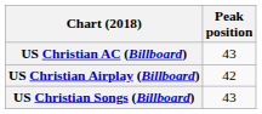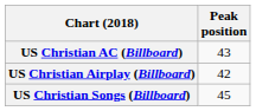US Christian Songs (Billboard) | Peak position: 43 -> 45
